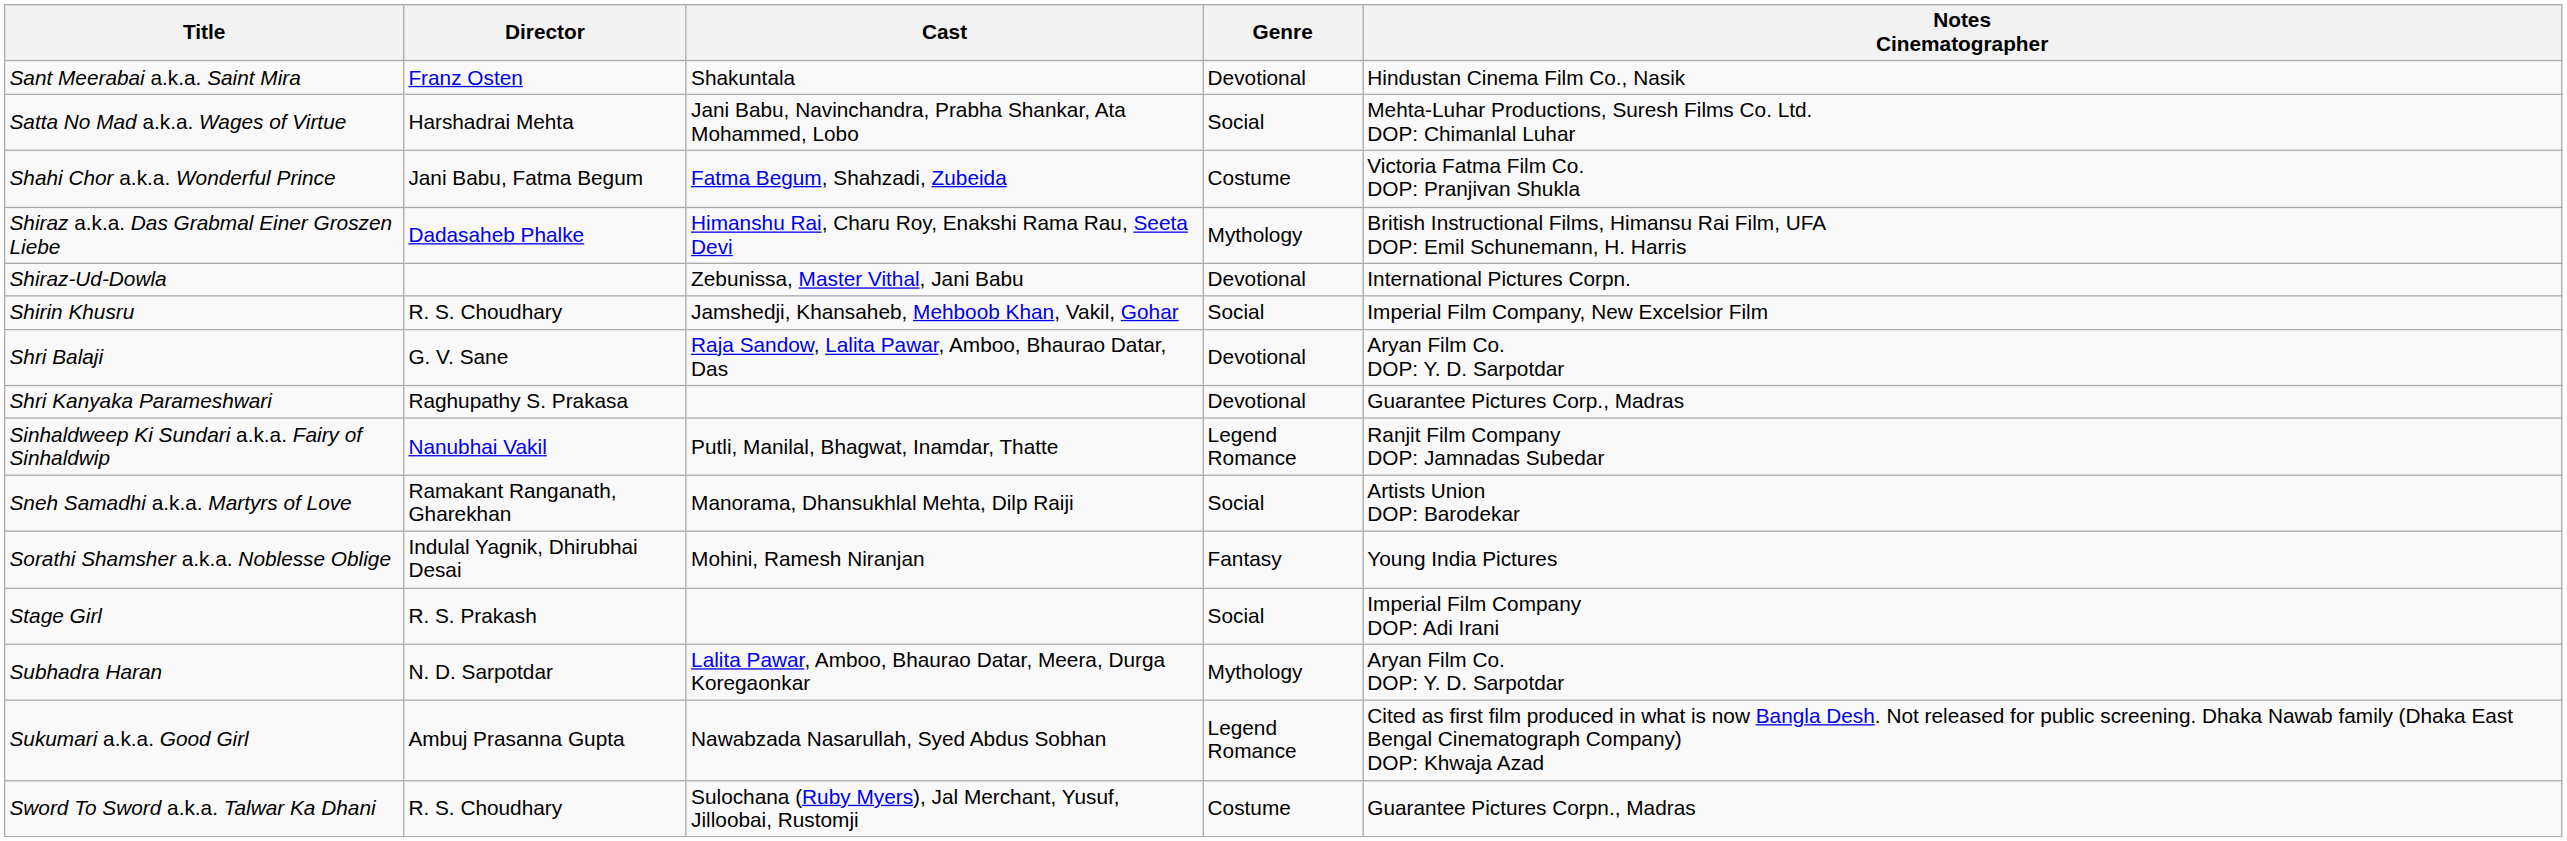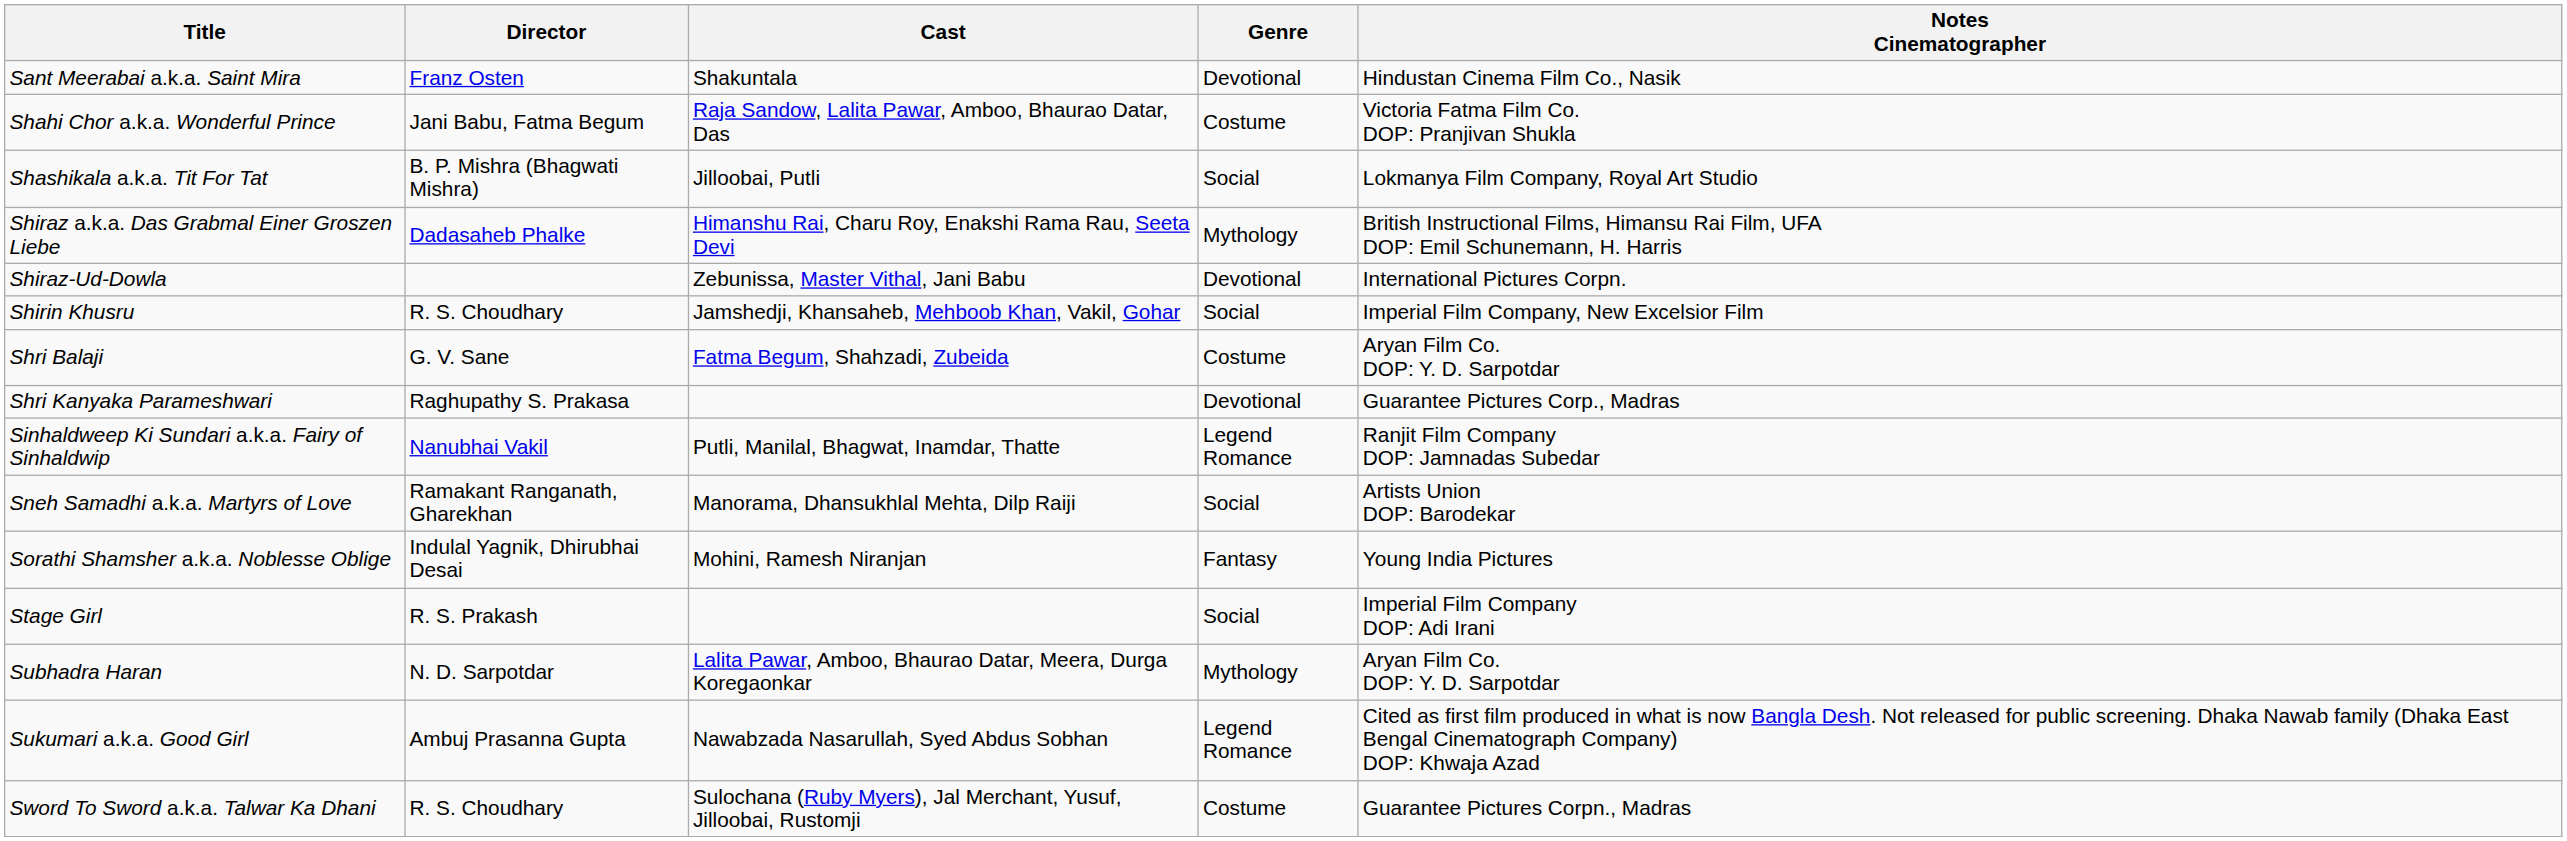- row: Satta No Mad a.k.a. Wages of Virtue | Harshadrai Mehta | Jani Babu, Navinchandra, Prabha Shankar, Ata Mohammed, Lobo | Social | Mehta-Luhar Productions, Suresh Films Co. Ltd. DOP: Chimanlal Luhar
Shahi Chor a.k.a. Wonderful Prince | Cast: Fatma Begum, Shahzadi, Zubeida -> Raja Sandow, Lalita Pawar, Amboo, Bhaurao Datar, Das
+ row: Shashikala a.k.a. Tit For Tat | B. P. Mishra (Bhagwati Mishra) | Jilloobai, Putli | Social | Lokmanya Film Company, Royal Art Studio
Shri Balaji | Cast: Raja Sandow, Lalita Pawar, Amboo, Bhaurao Datar, Das -> Fatma Begum, Shahzadi, Zubeida
Shri Balaji | Genre: Devotional -> Costume
